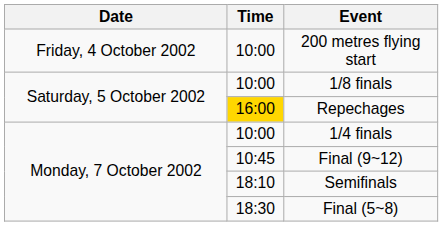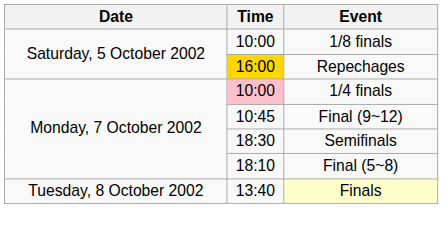- row: Friday, 4 October 2002 | 10:00 | 200 metres flying start
1/4 finals | Time: no background -> pink background
Semifinals | Time: 18:10 -> 18:30
Final (5~8) | Time: 18:30 -> 18:10
+ row: Tuesday, 8 October 2002 | 13:40 | Finals
